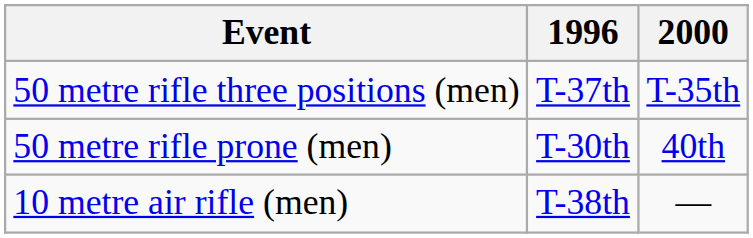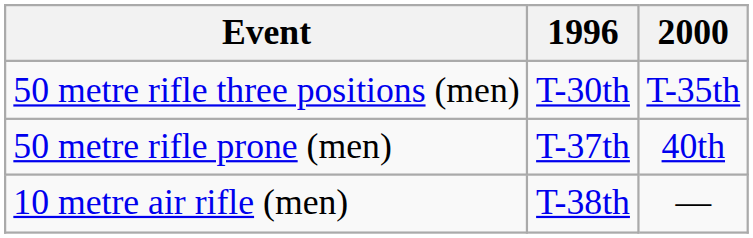50 metre rifle three positions (men) | 1996: T-37th -> T-30th
50 metre rifle prone (men) | 1996: T-30th -> T-37th
